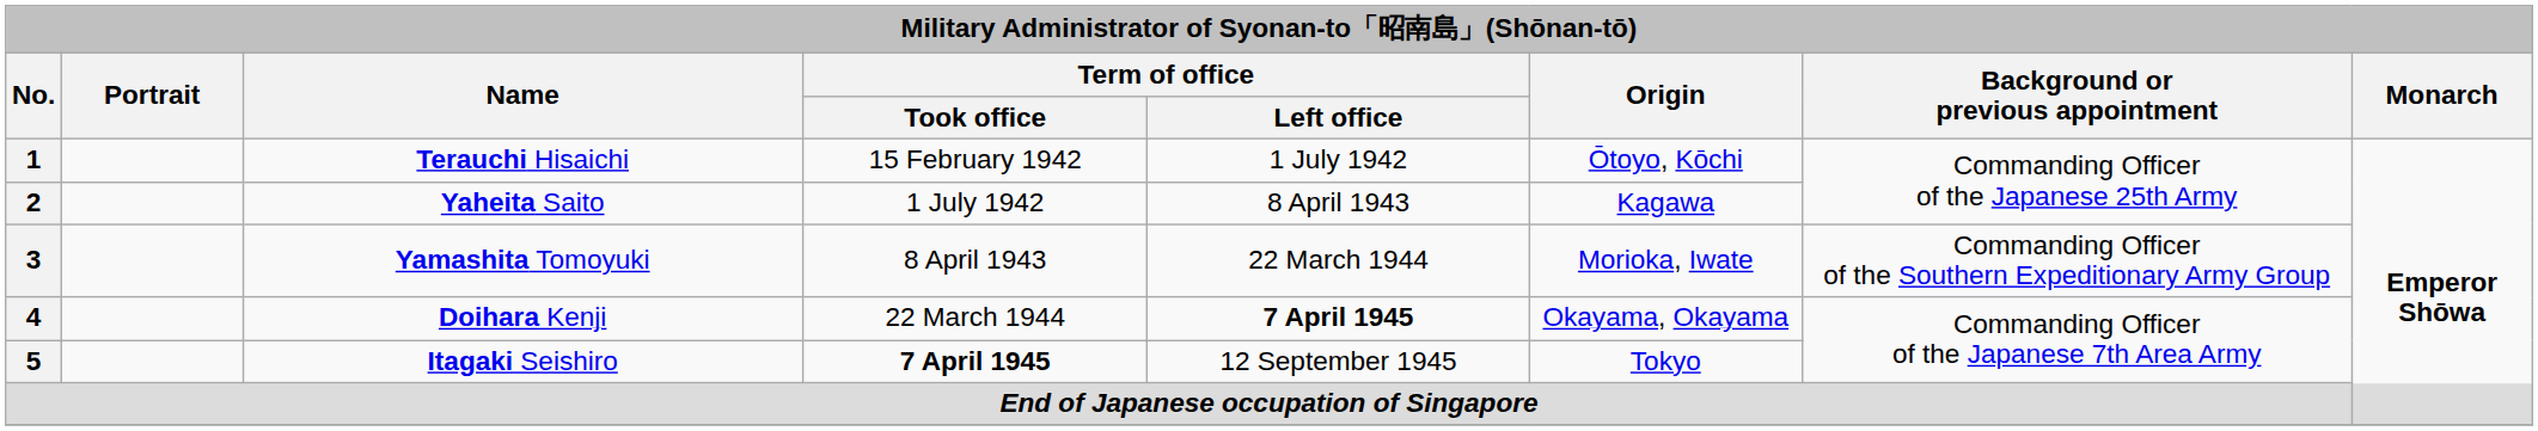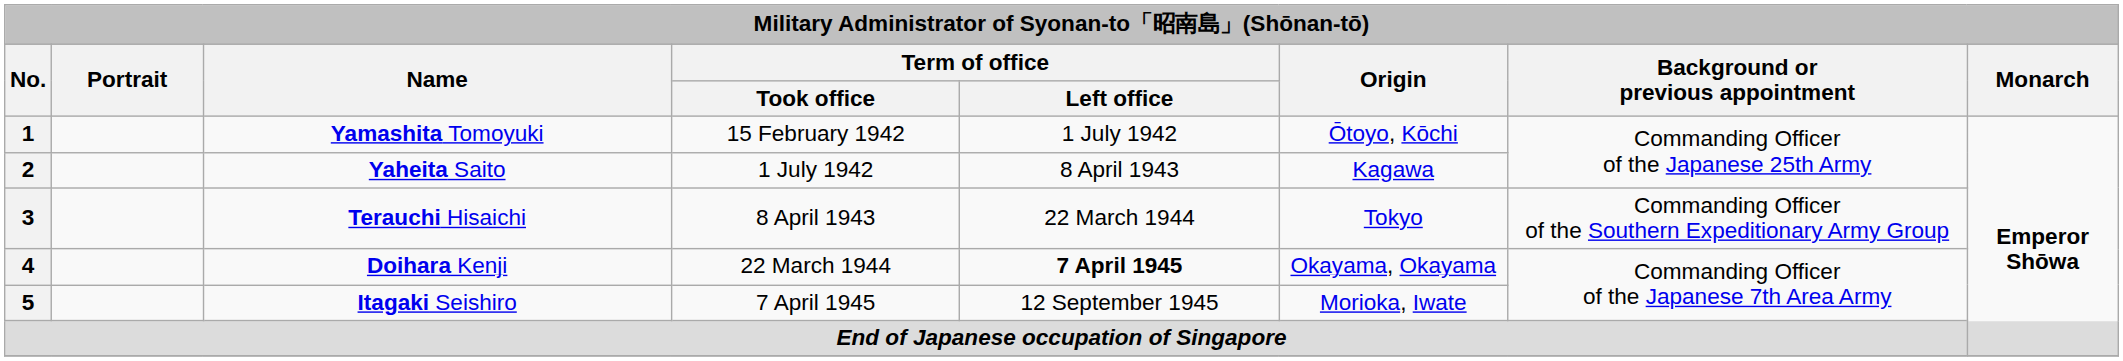1 | Name: Terauchi Hisaichi -> Yamashita Tomoyuki
3 | Name: Yamashita Tomoyuki -> Terauchi Hisaichi
3 | Origin: Morioka, Iwate -> Tokyo
5 | Term of office / Took office: bold -> normal
5 | Origin: Tokyo -> Morioka, Iwate
